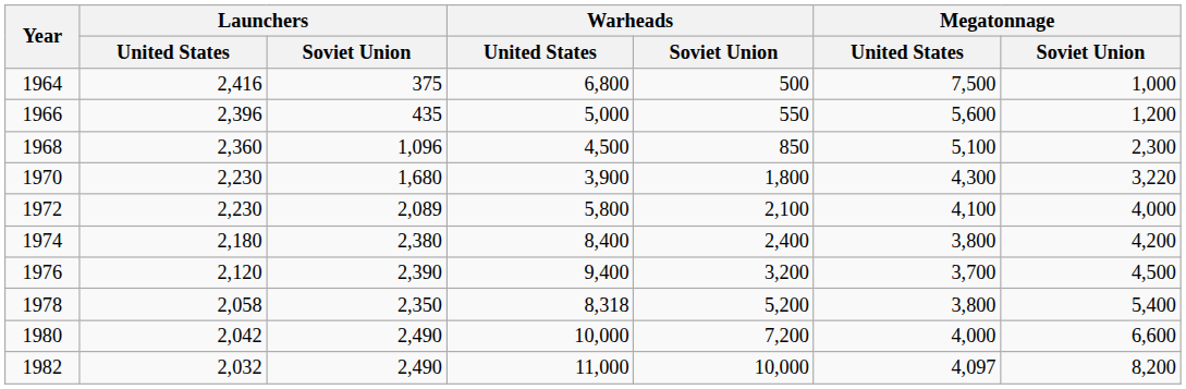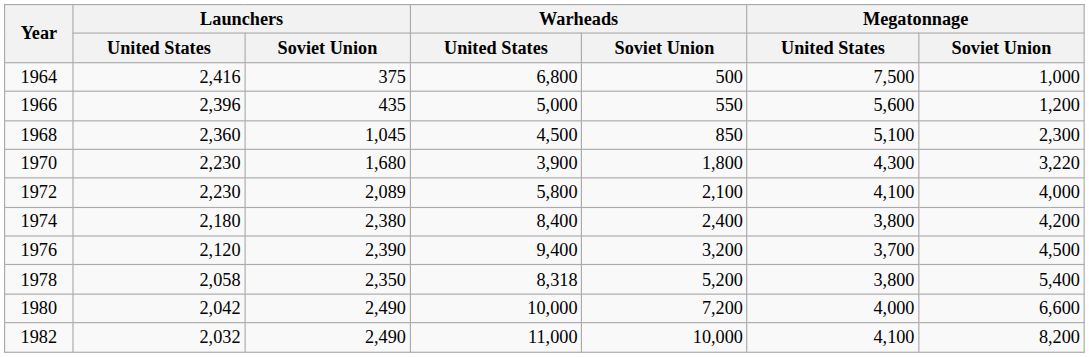1968 | Launchers / Soviet Union: 1,096 -> 1,045
1982 | Megatonnage / United States: 4,097 -> 4,100
